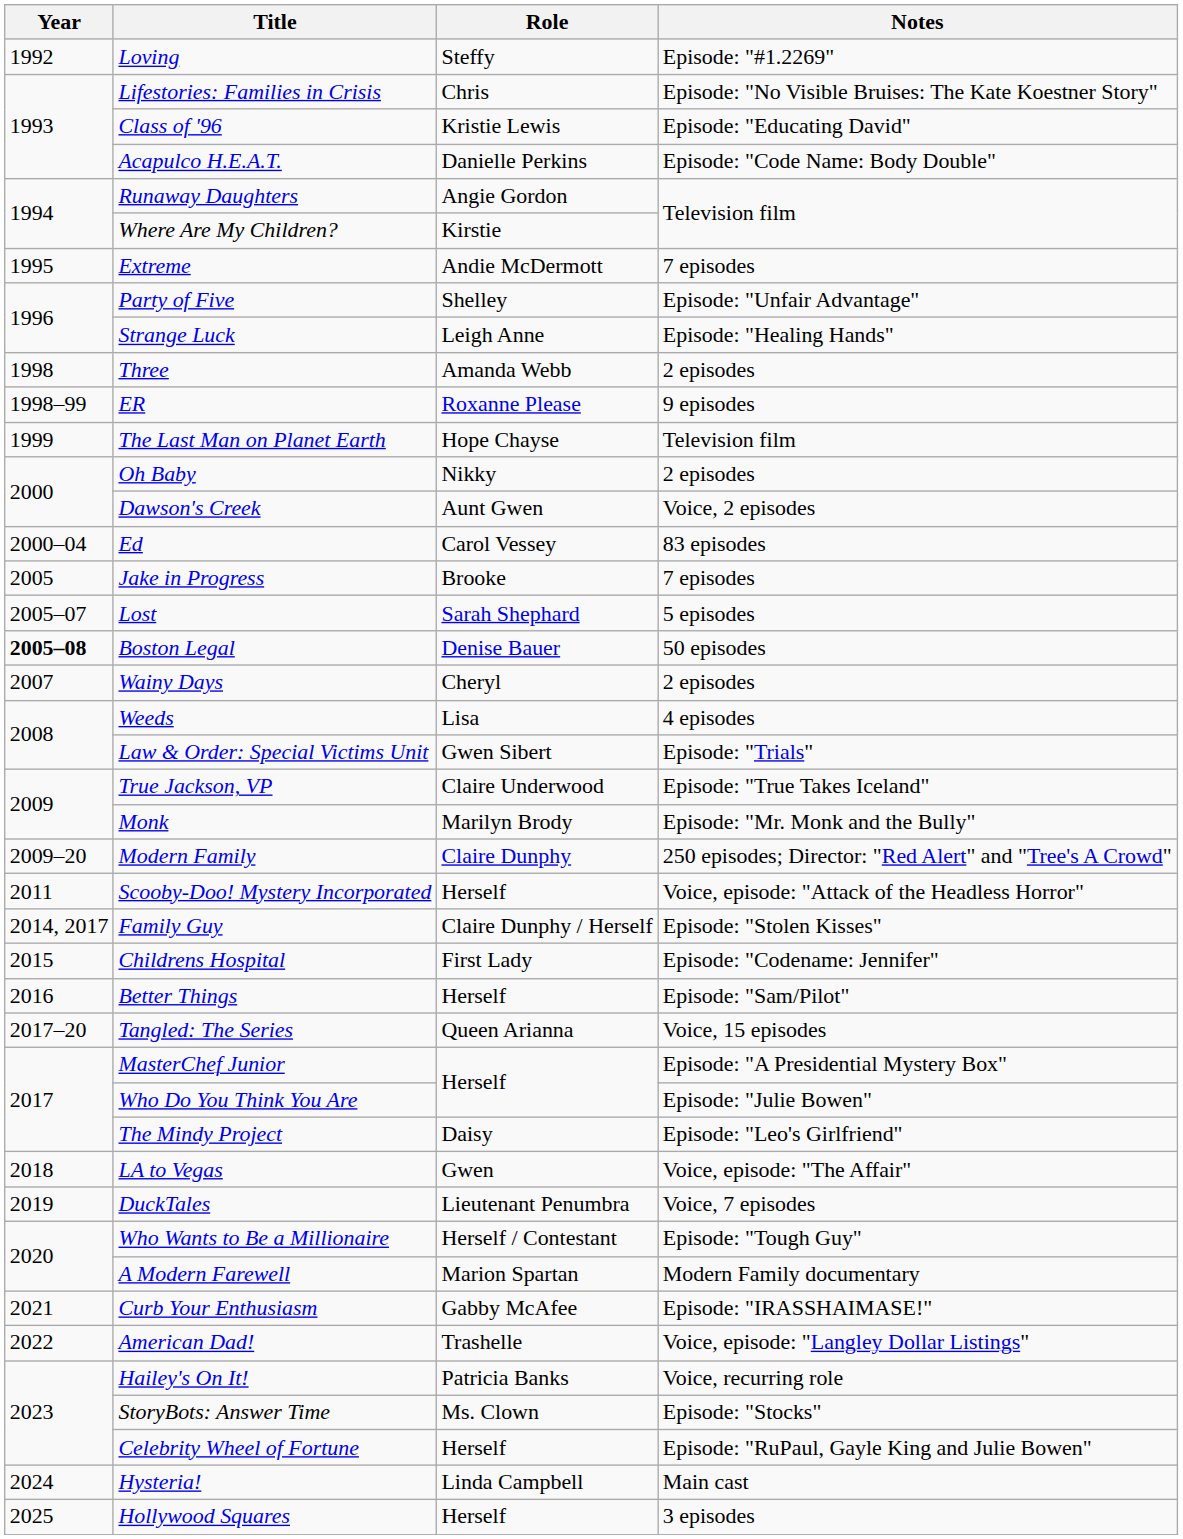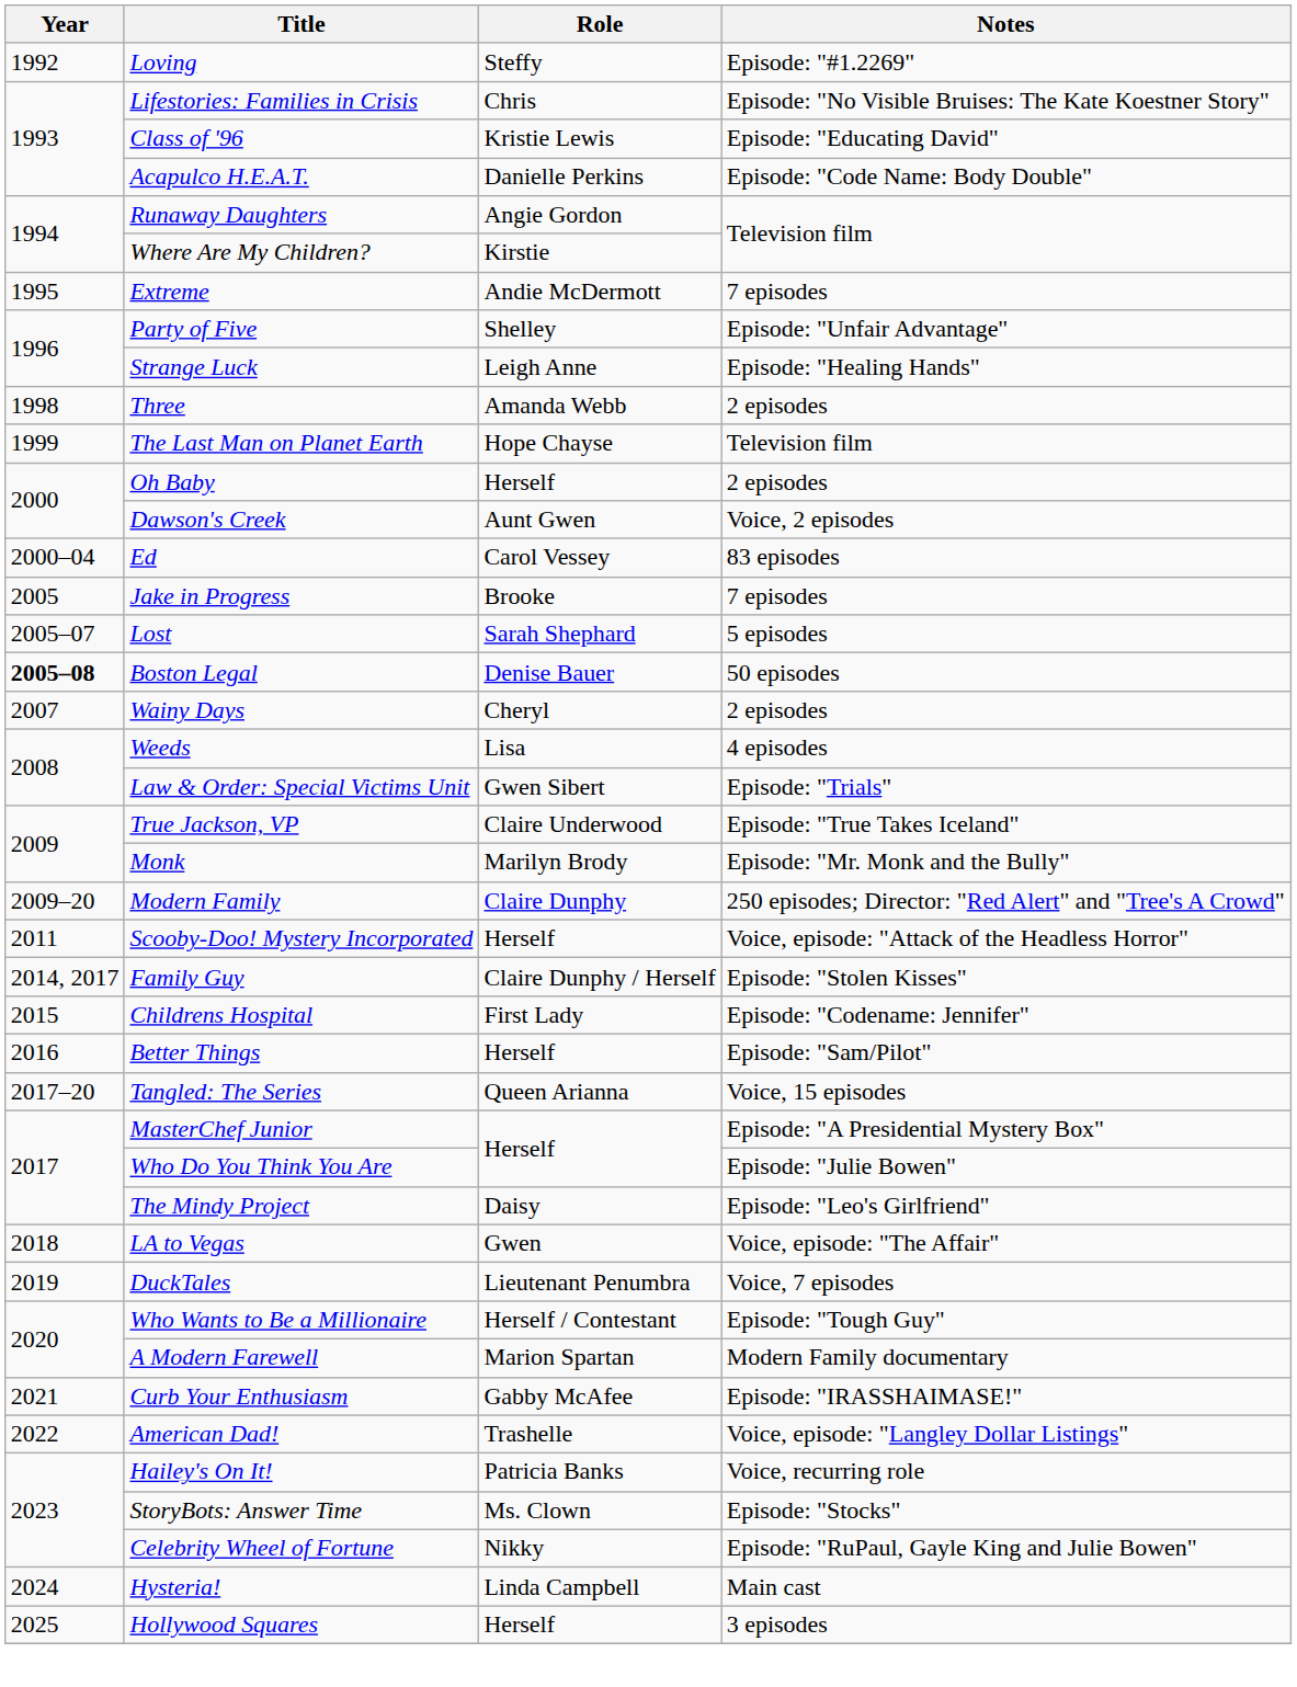- row: 1998–99 | ER | Roxanne Please | 9 episodes
Oh Baby | Role: Nikky -> Herself
Celebrity Wheel of Fortune | Role: Herself -> Nikky
